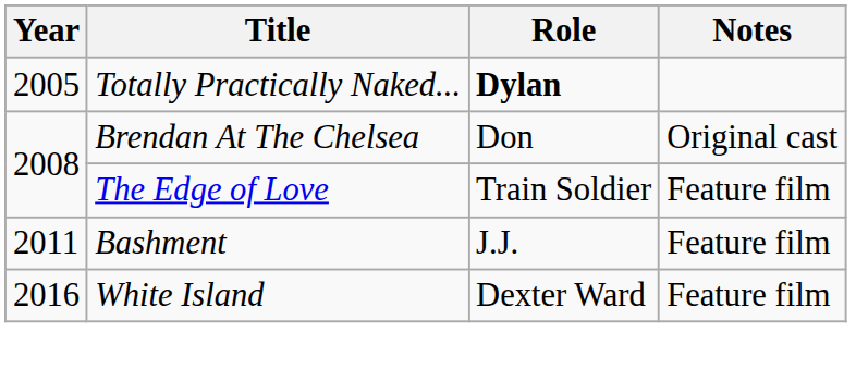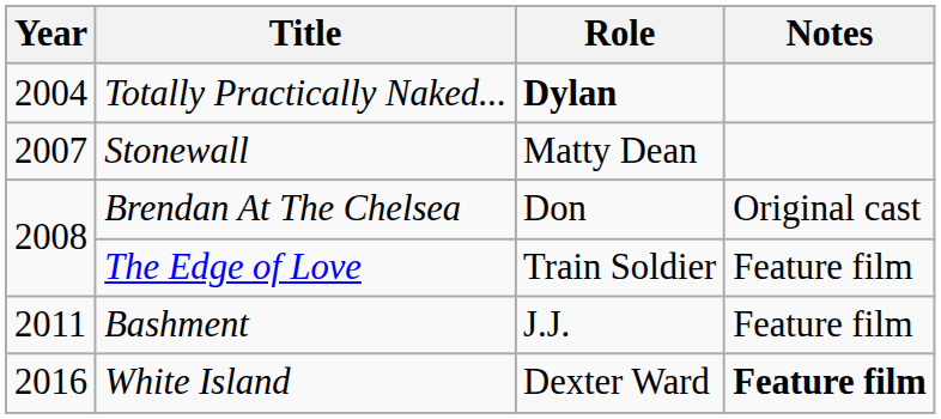Totally Practically Naked... | Year: 2005 -> 2004
+ row: 2007 | Stonewall | Matty Dean
White Island | Notes: normal -> bold
